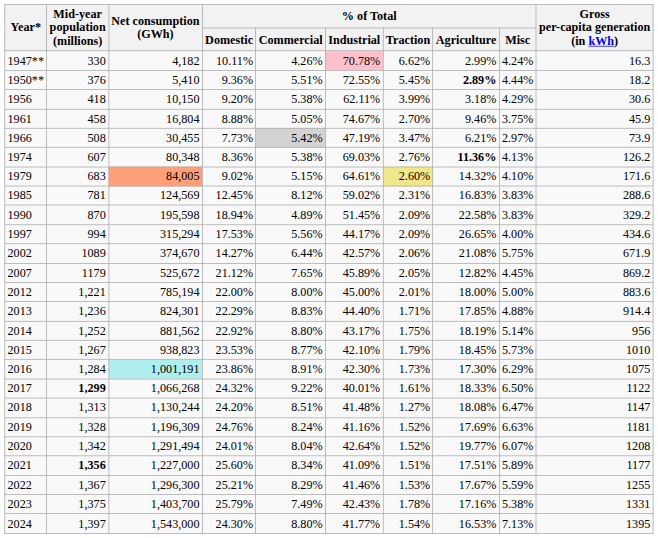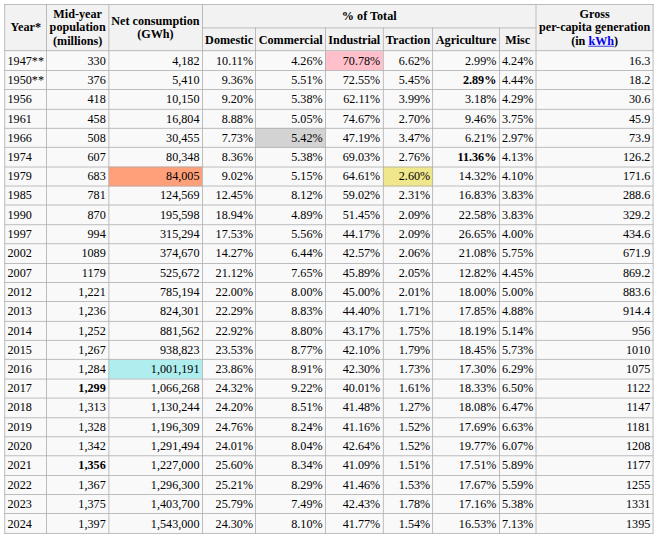2024 | % of Total / Commercial: 8.80% -> 8.10%
